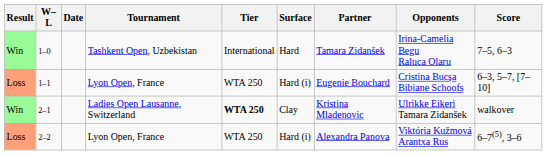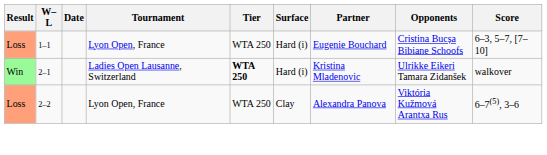- row: Win | 1–0 | Tashkent Open, Uzbekistan | International | Hard | Tamara Zidanšek | Irina-Camelia Begu Raluca Olaru | 7–5, 6–3
2–1 | Surface: Clay -> Hard (i)
2–2 | Surface: Hard (i) -> Clay
